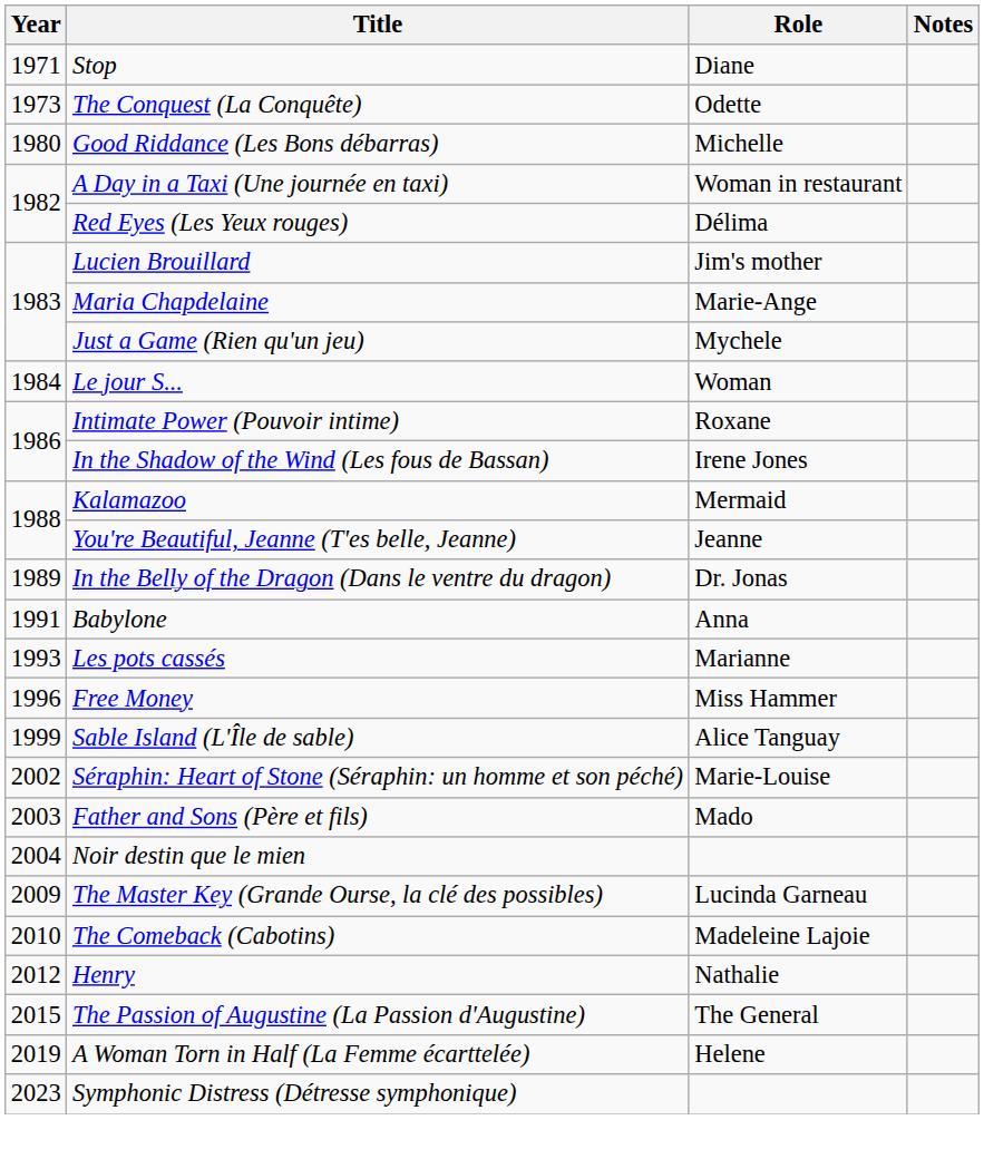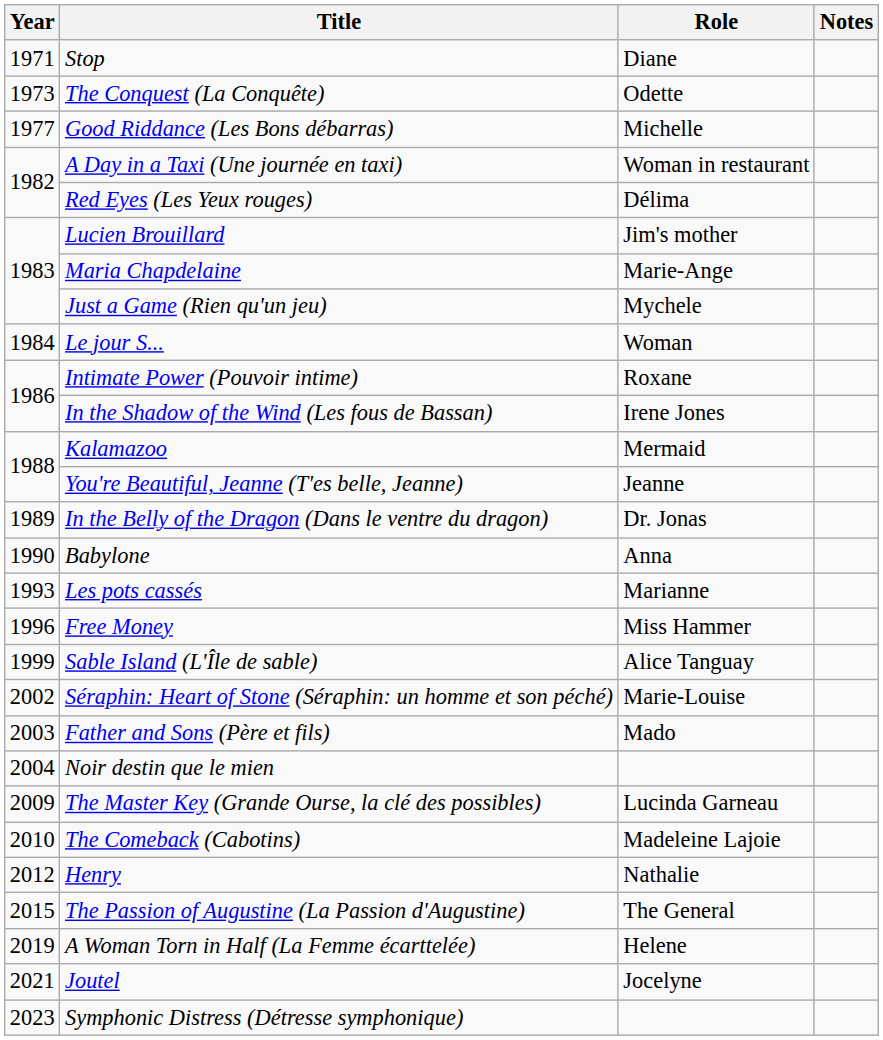Good Riddance (Les Bons débarras) | Year: 1980 -> 1977
Babylone | Year: 1991 -> 1990
+ row: 2021 | Joutel | Jocelyne
